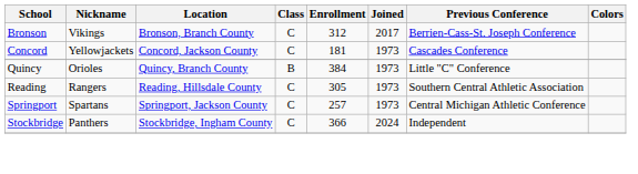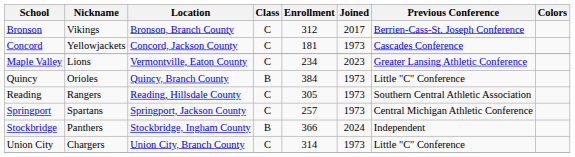+ row: Maple Valley | Lions | Vermontville, Eaton County | C | 234 | 2023 | Greater Lansing Athletic Conference
Stockbridge | Class: C -> B
+ row: Union City | Chargers | Union City, Branch County | C | 314 | 1973 | Little "C" Conference
